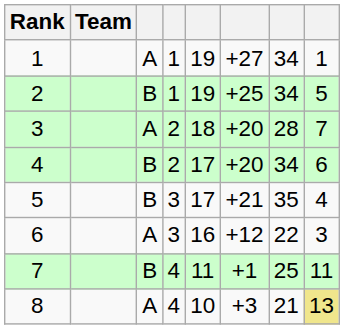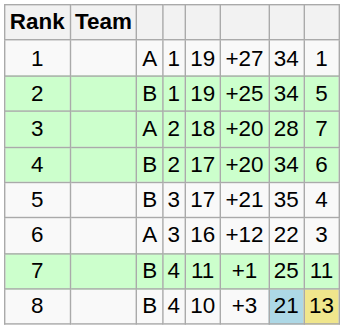8 | column 3: A -> B
8 | column 7: no background -> lightblue background
